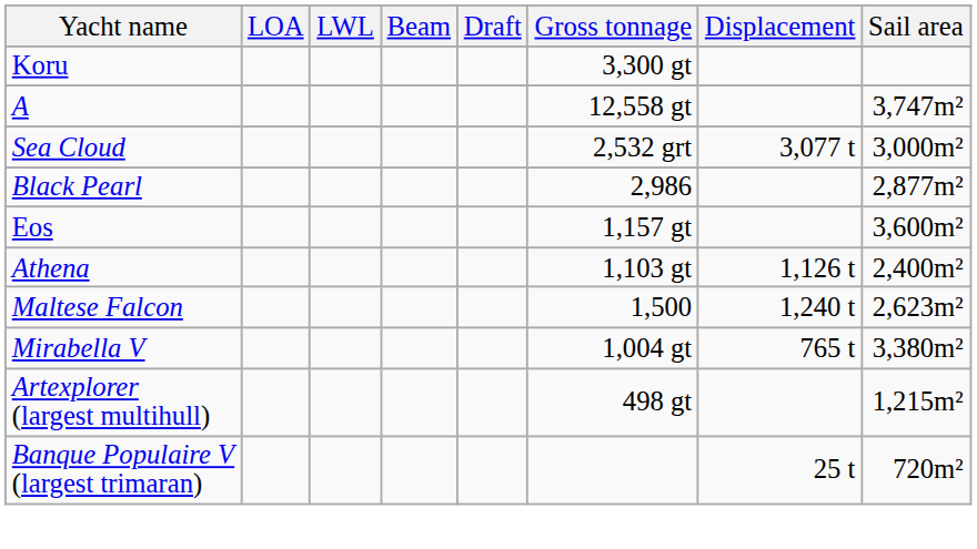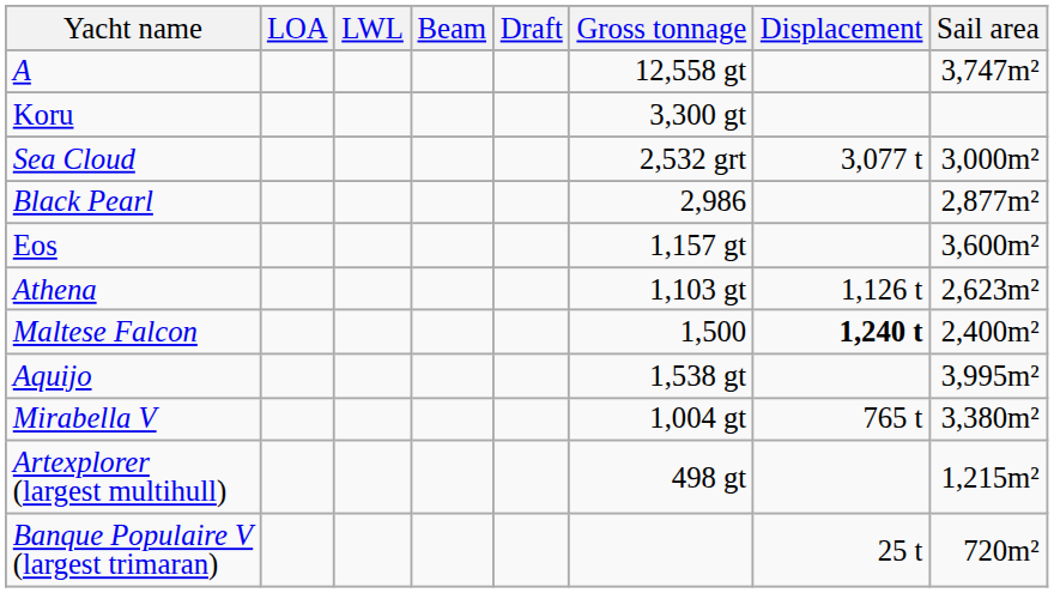rows swapped: A <-> Koru
Athena | Sail area: 2,400m² -> 2,623m²
Maltese Falcon | Displacement: normal -> bold
Maltese Falcon | Sail area: 2,623m² -> 2,400m²
+ row: Aquijo | 1,538 gt | 3,995m²
